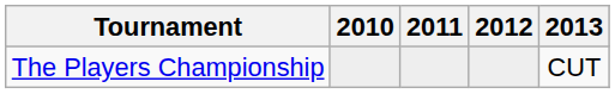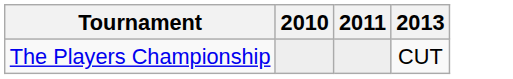- column: 2012
